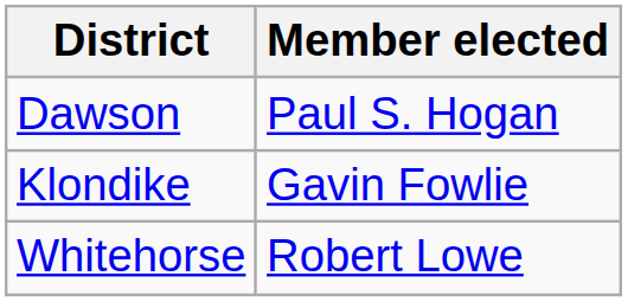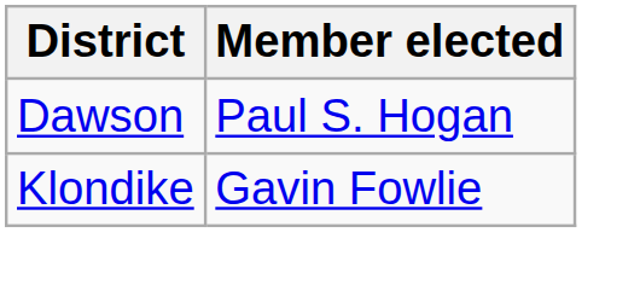- row: Whitehorse | Robert Lowe
